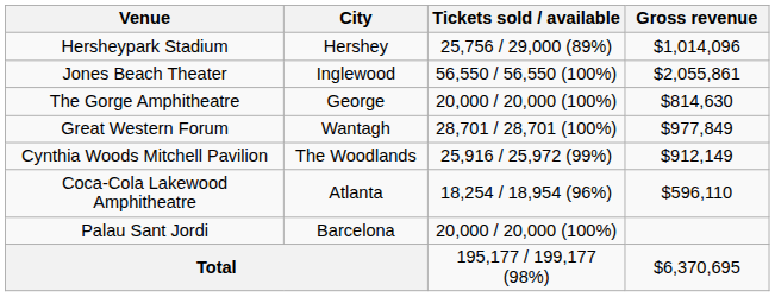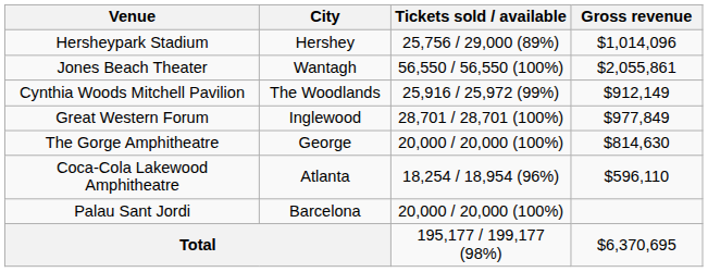Jones Beach Theater | City: Inglewood -> Wantagh
rows swapped: Cynthia Woods Mitchell Pavilion <-> The Gorge Amphitheatre
Great Western Forum | City: Wantagh -> Inglewood
